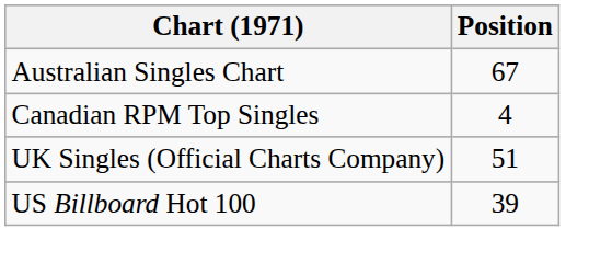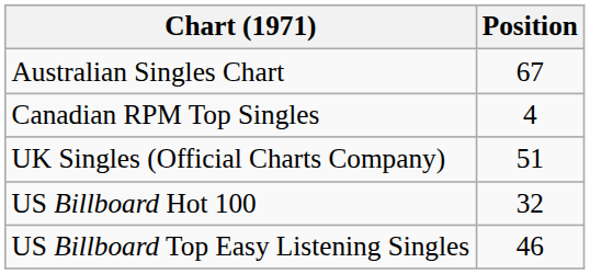US Billboard Hot 100 | Position: 39 -> 32
+ row: US Billboard Top Easy Listening Singles | 46
